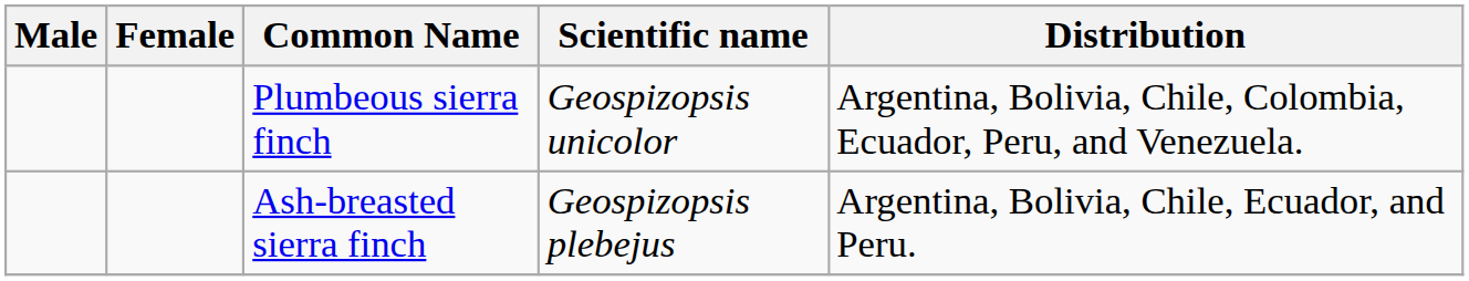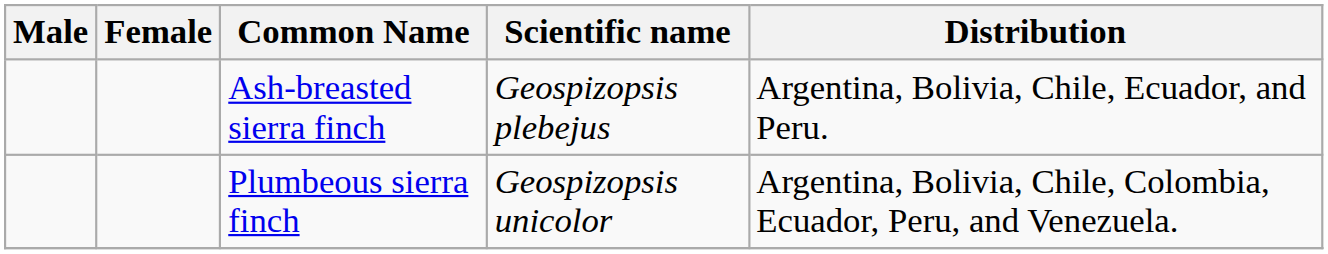rows swapped: Plumbeous sierra finch <-> Ash-breasted sierra finch
